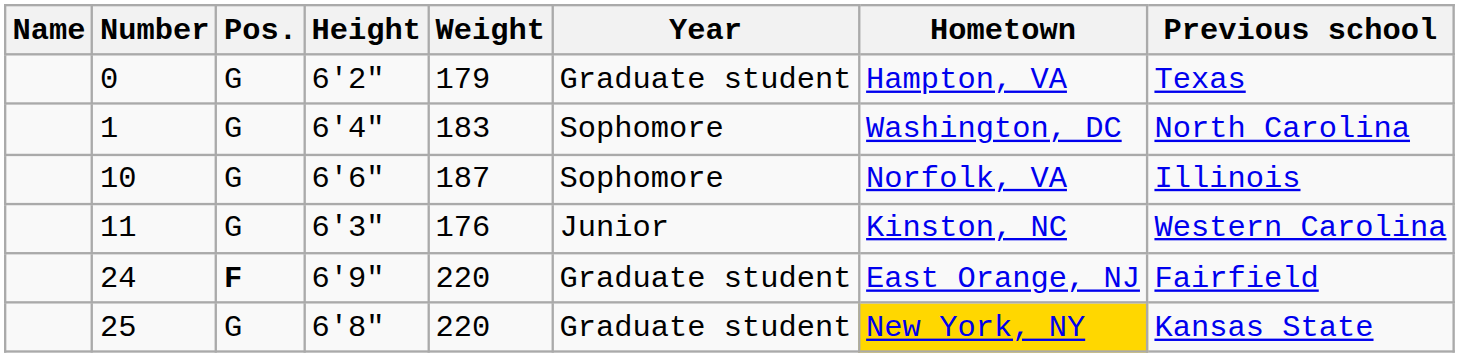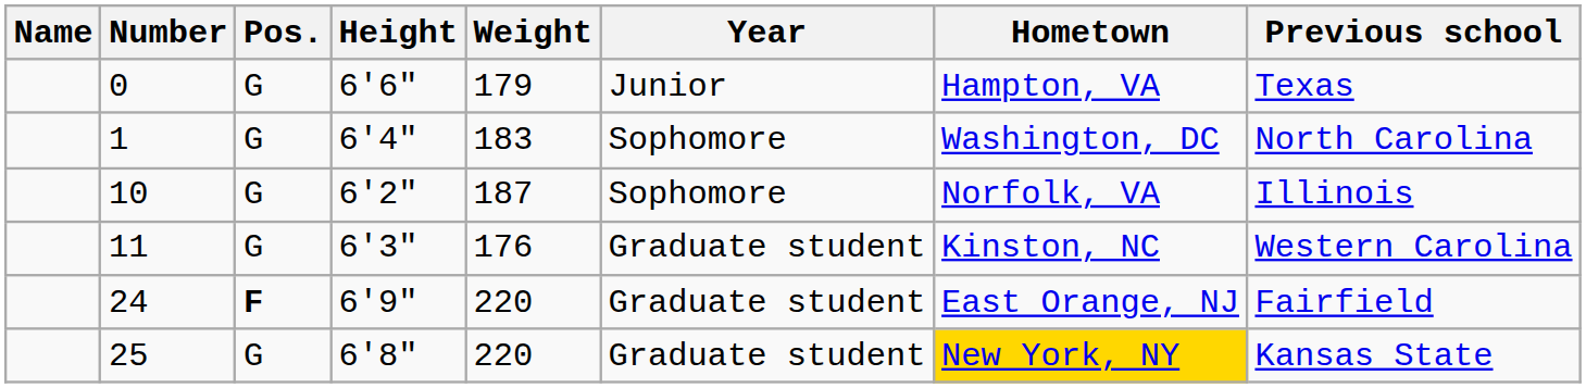0 | Height: 6'2" -> 6'6"
0 | Year: Graduate student -> Junior
10 | Height: 6'6" -> 6'2"
11 | Year: Junior -> Graduate student
